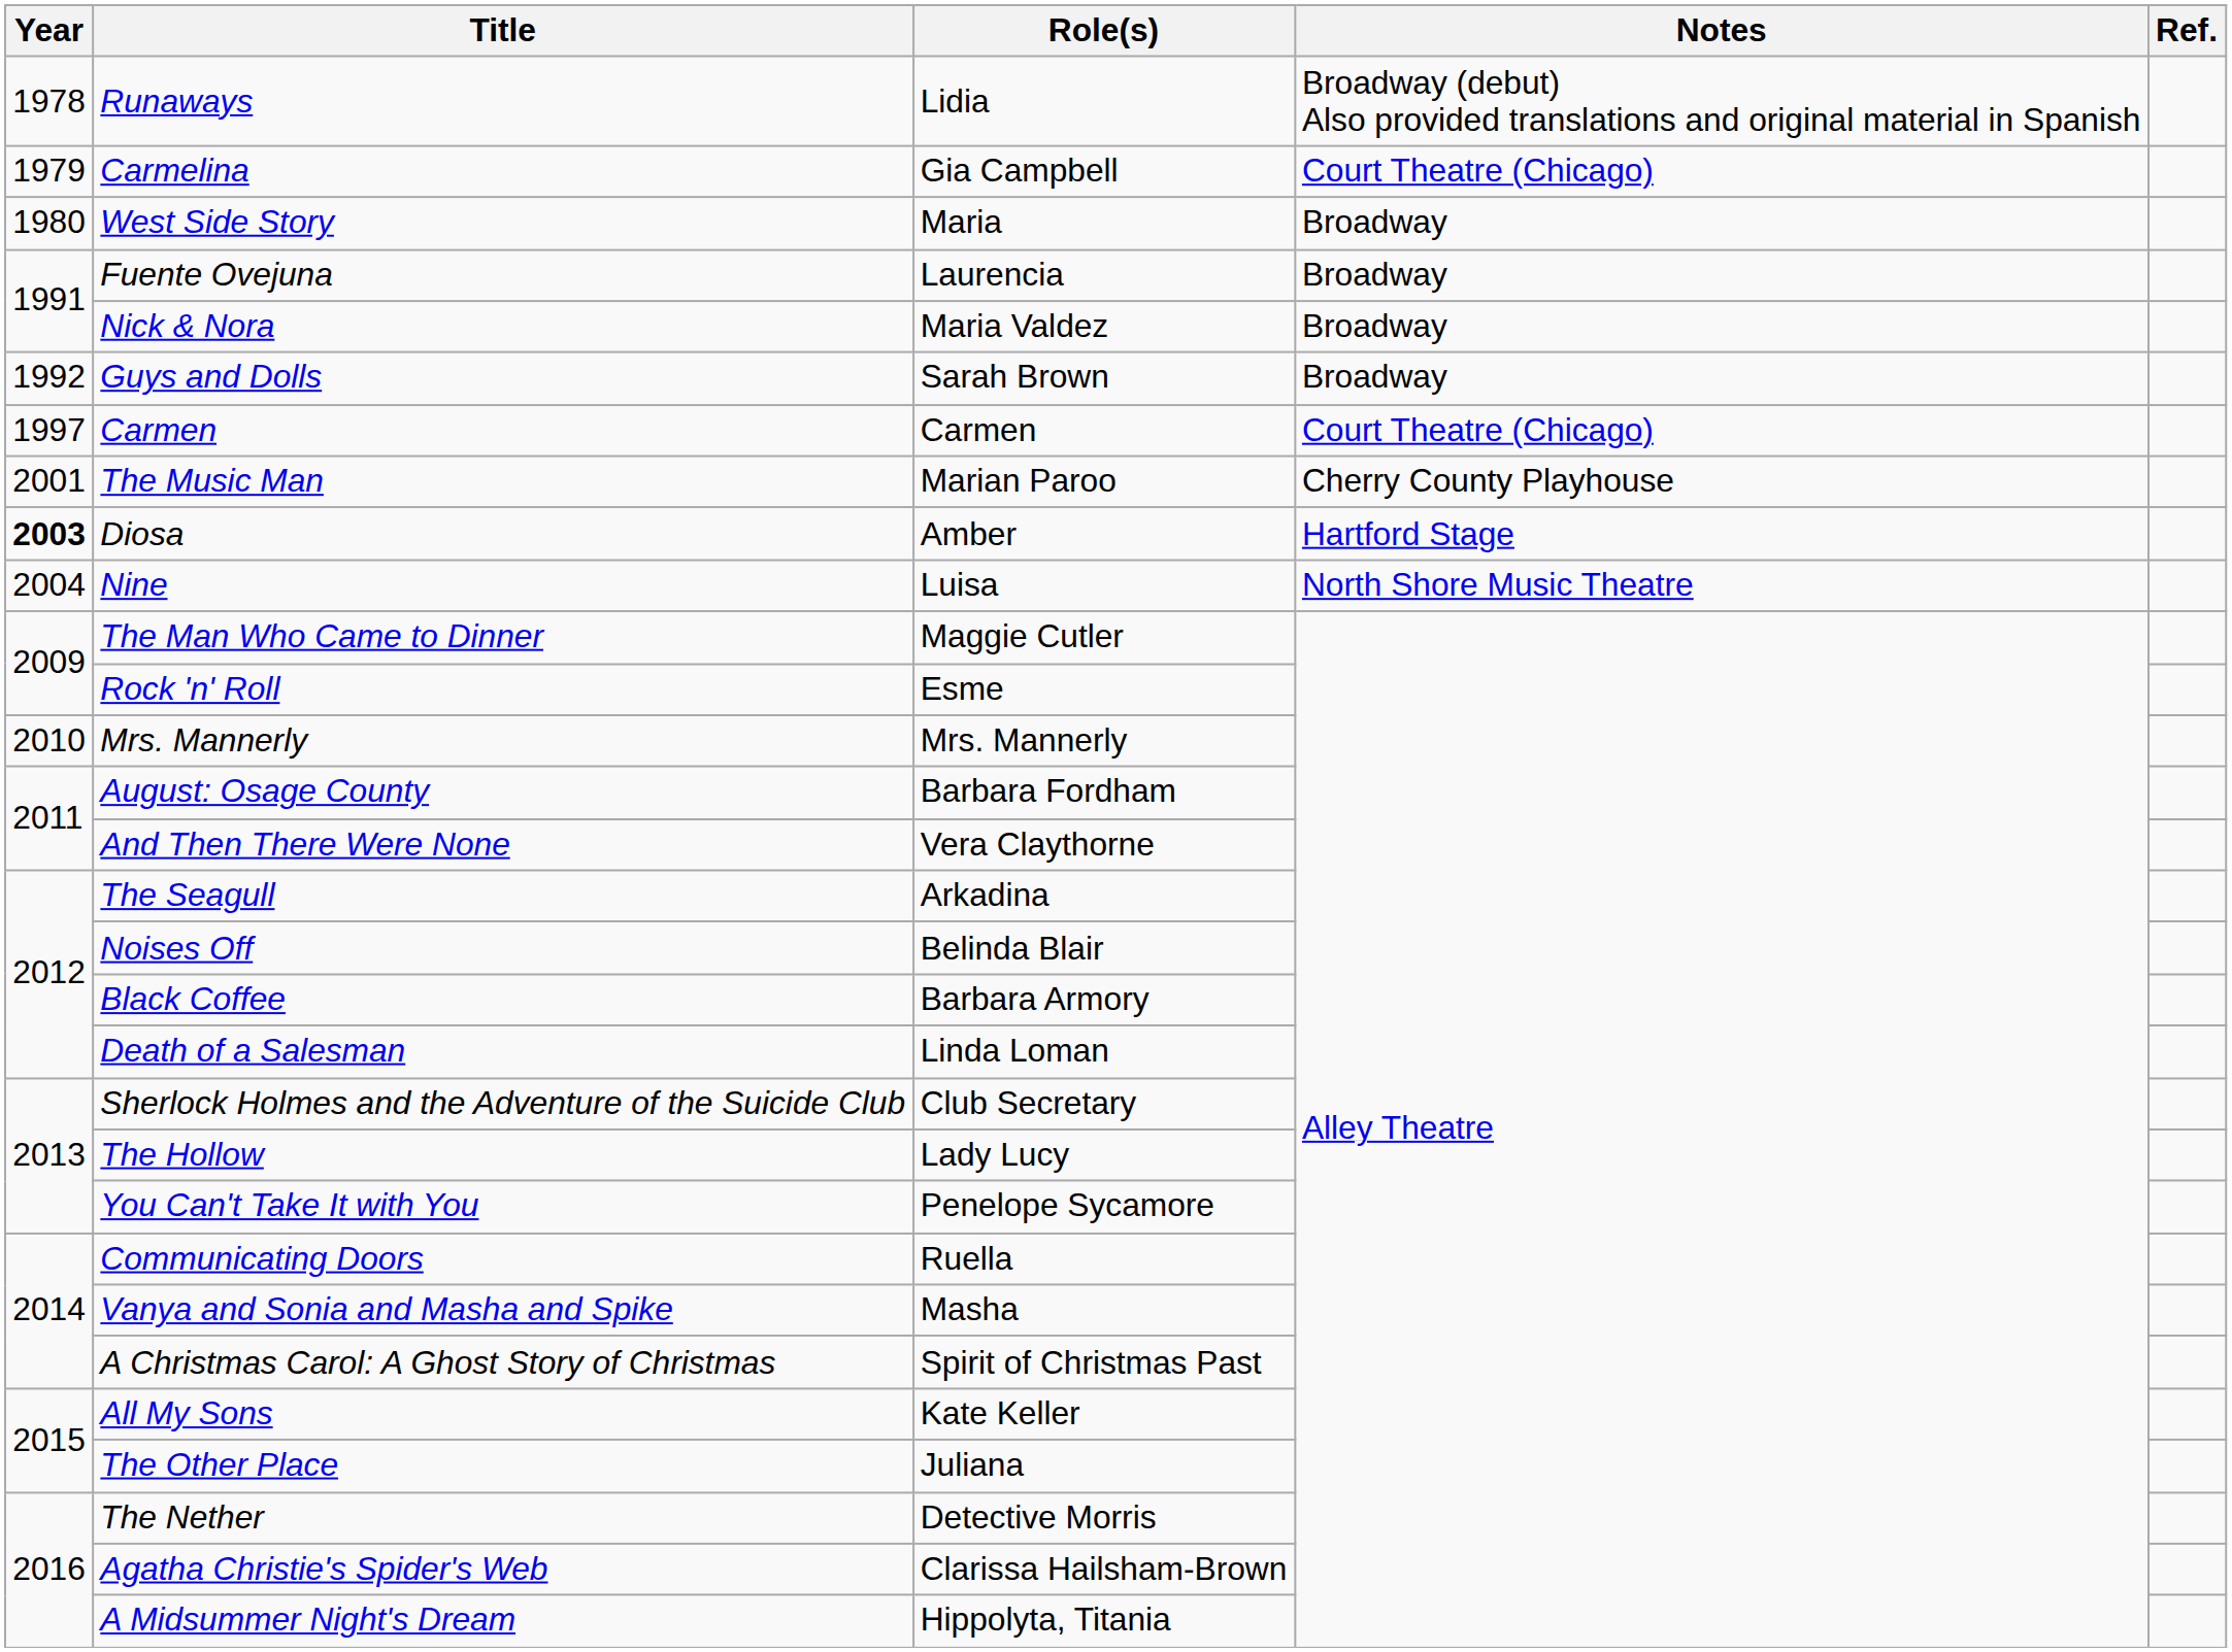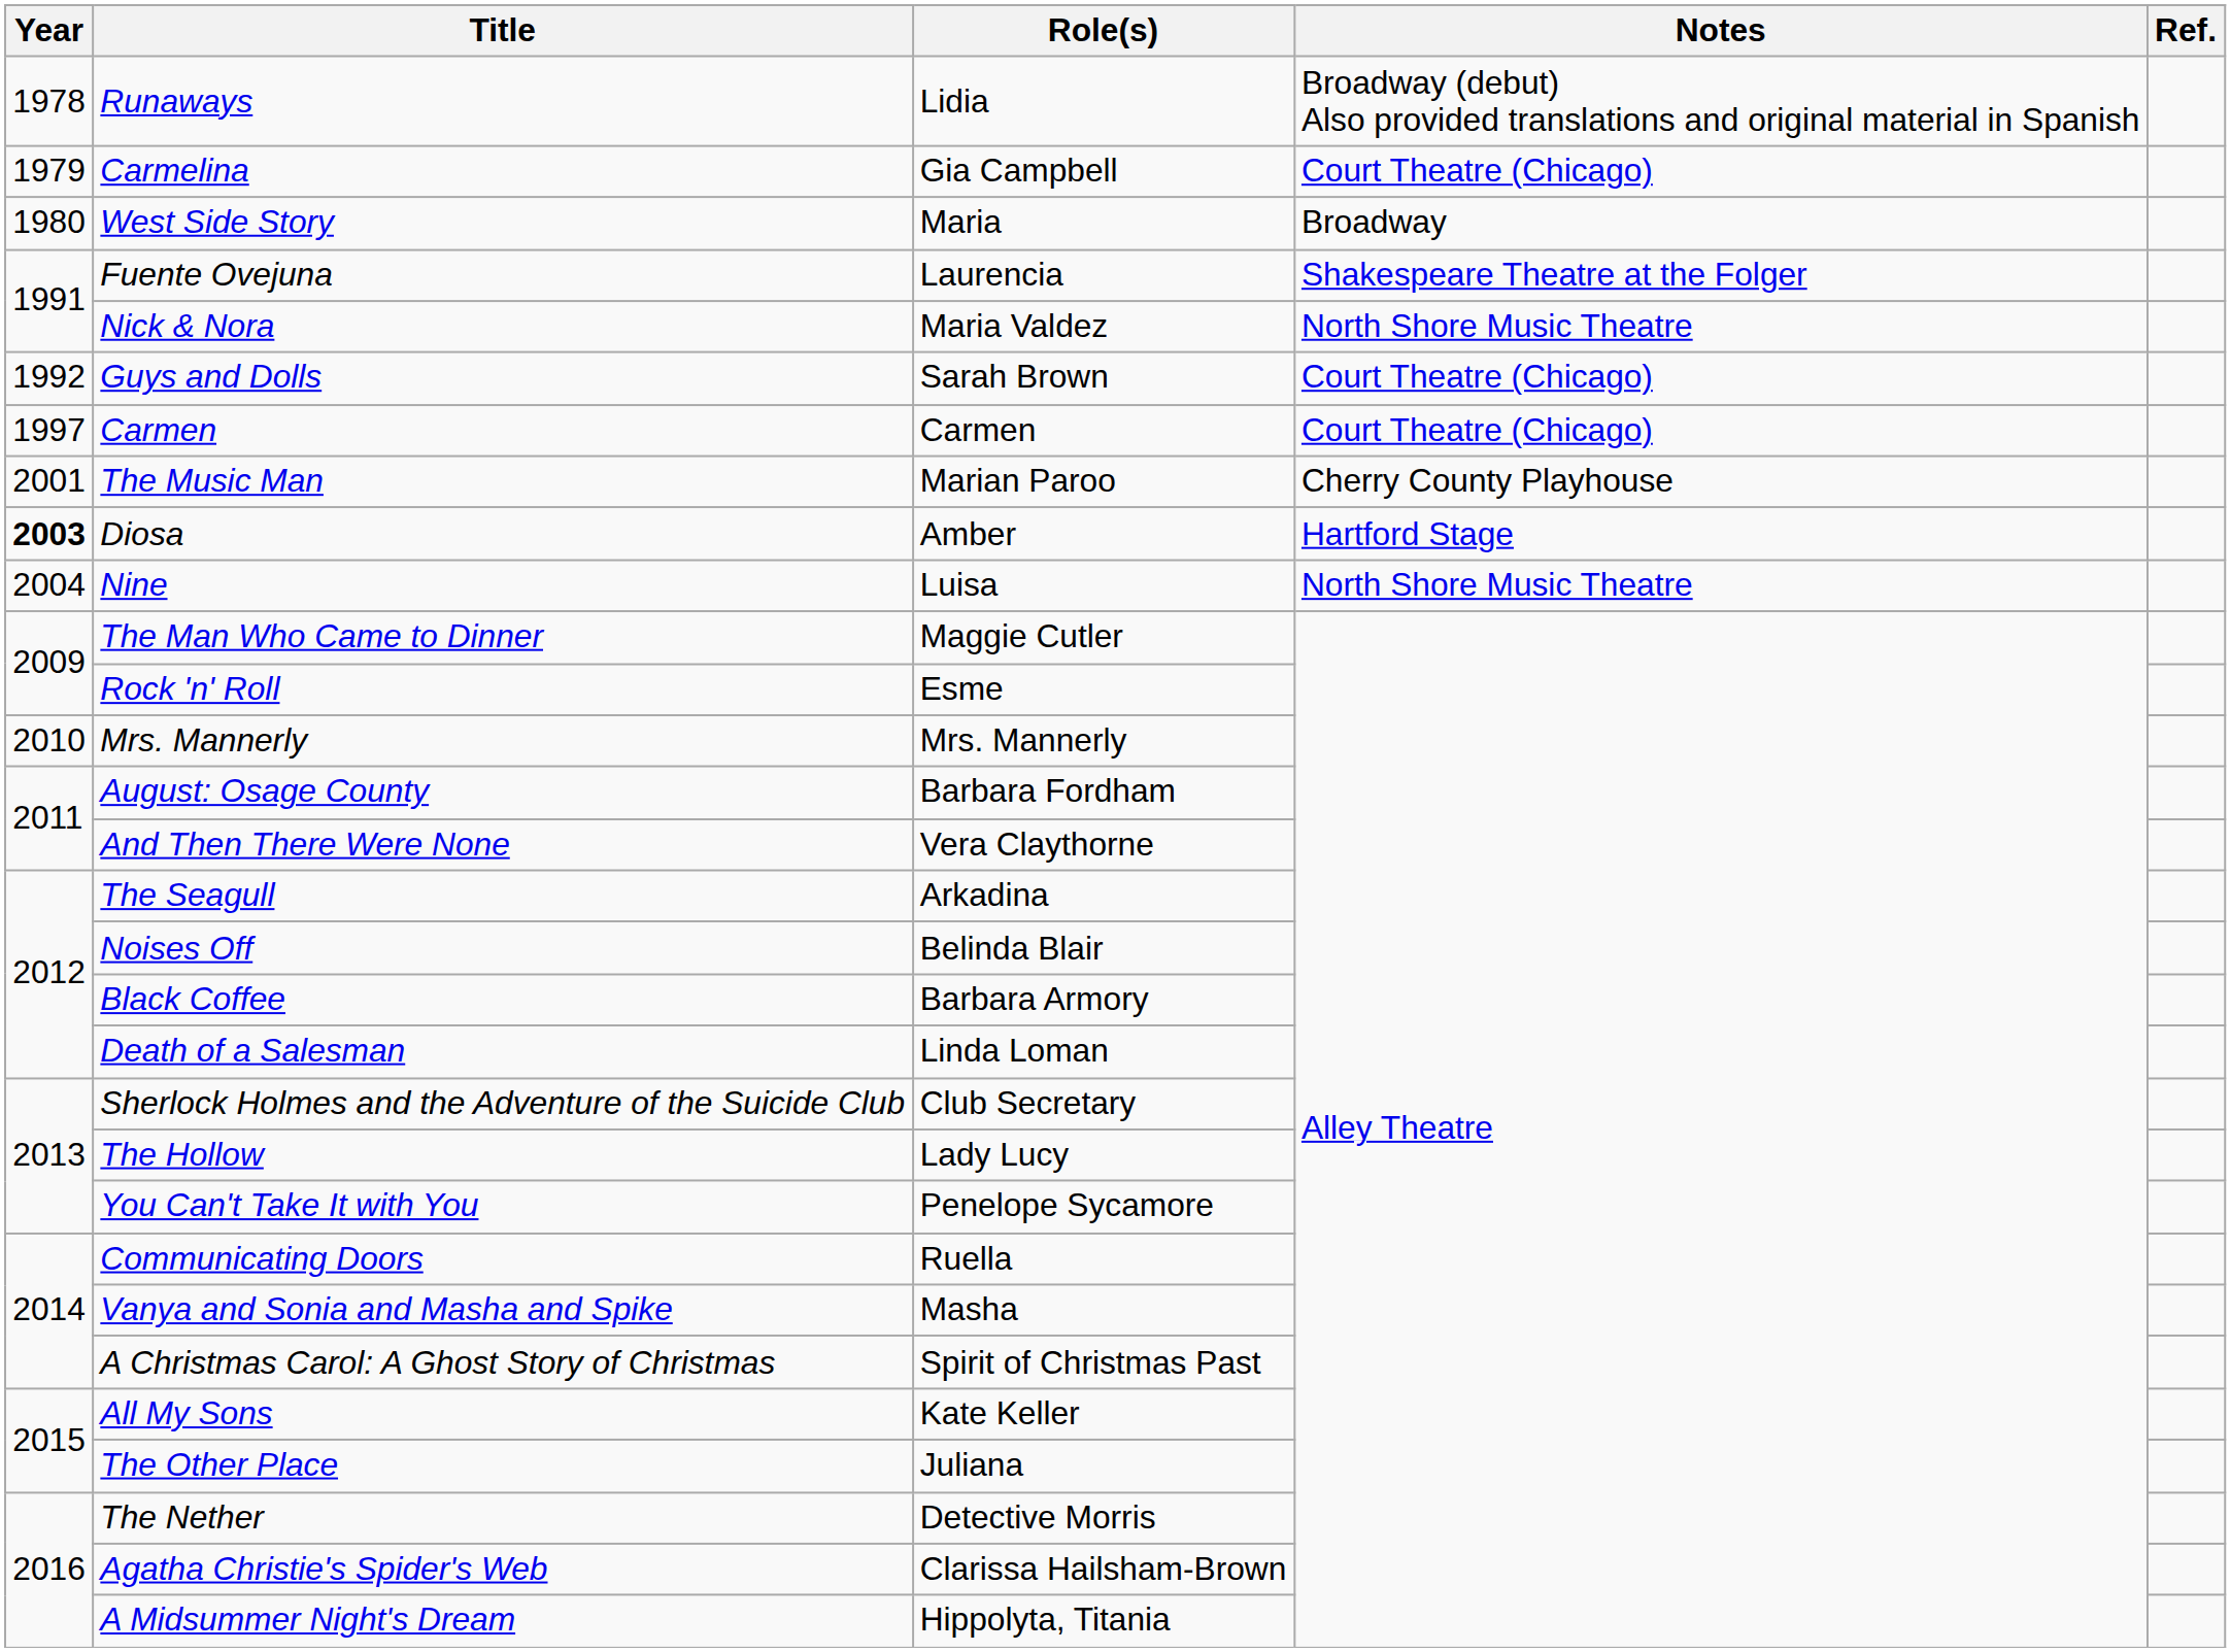Fuente Ovejuna | Notes: Broadway -> Shakespeare Theatre at the Folger
Nick & Nora | Notes: Broadway -> North Shore Music Theatre
Guys and Dolls | Notes: Broadway -> Court Theatre (Chicago)
